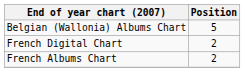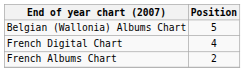French Digital Chart | Position: 2 -> 4
